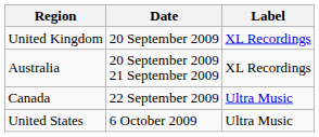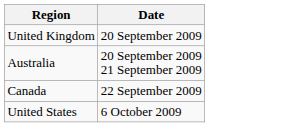- column: Label | XL Recordings | XL Recordings | Ultra Music | Ultra Music
